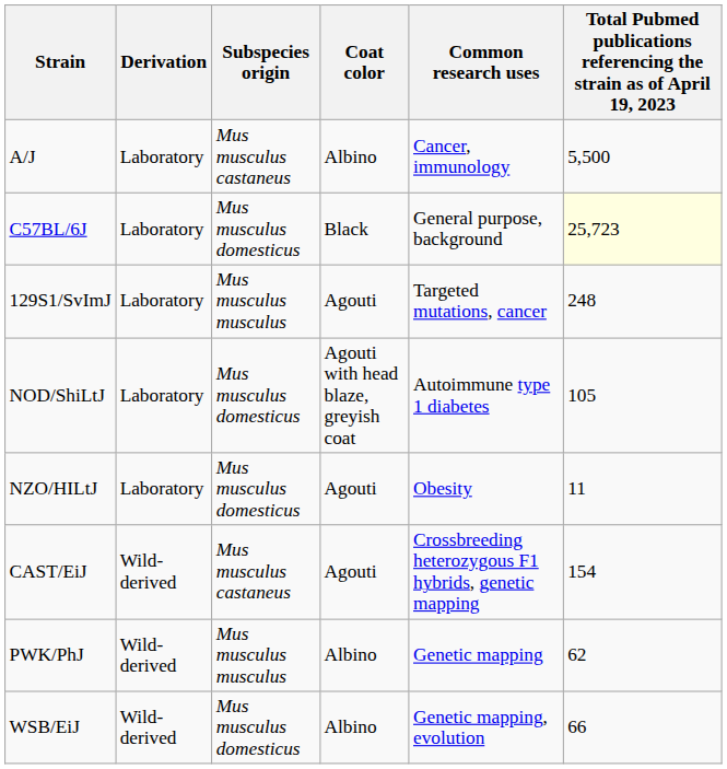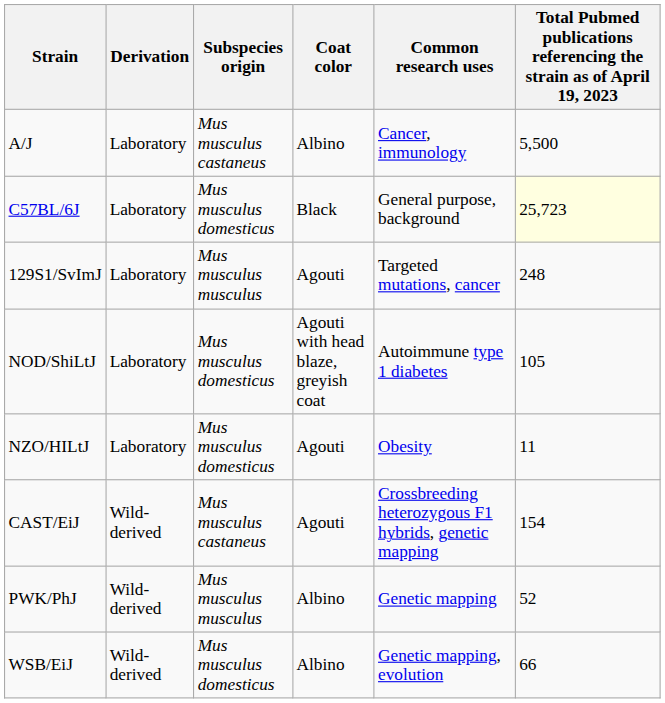PWK/PhJ | column 6: 62 -> 52
